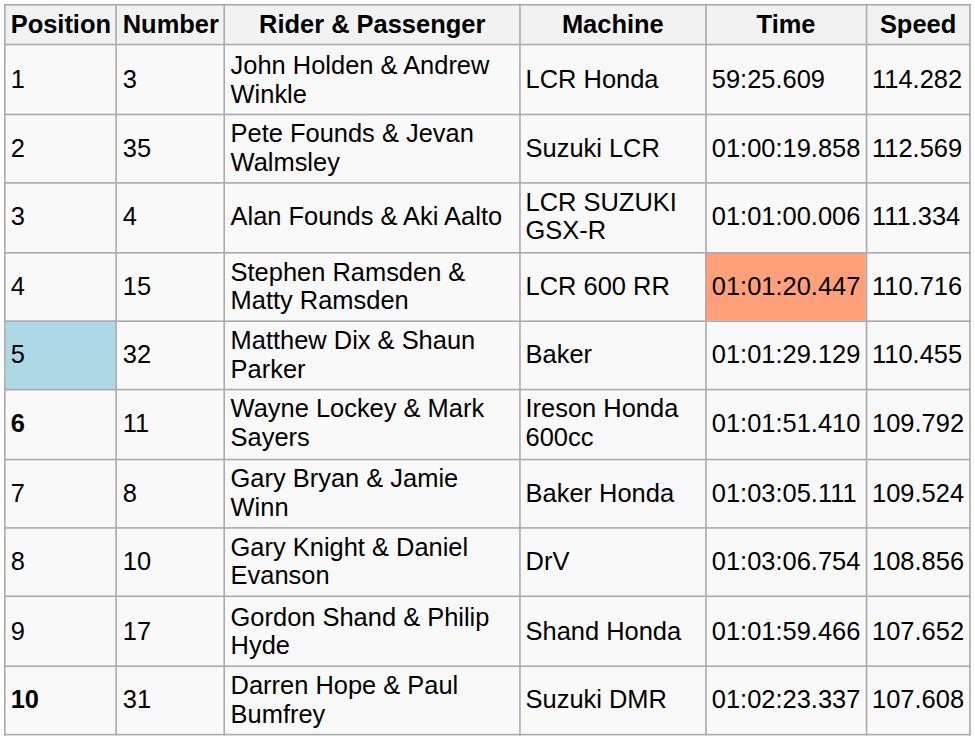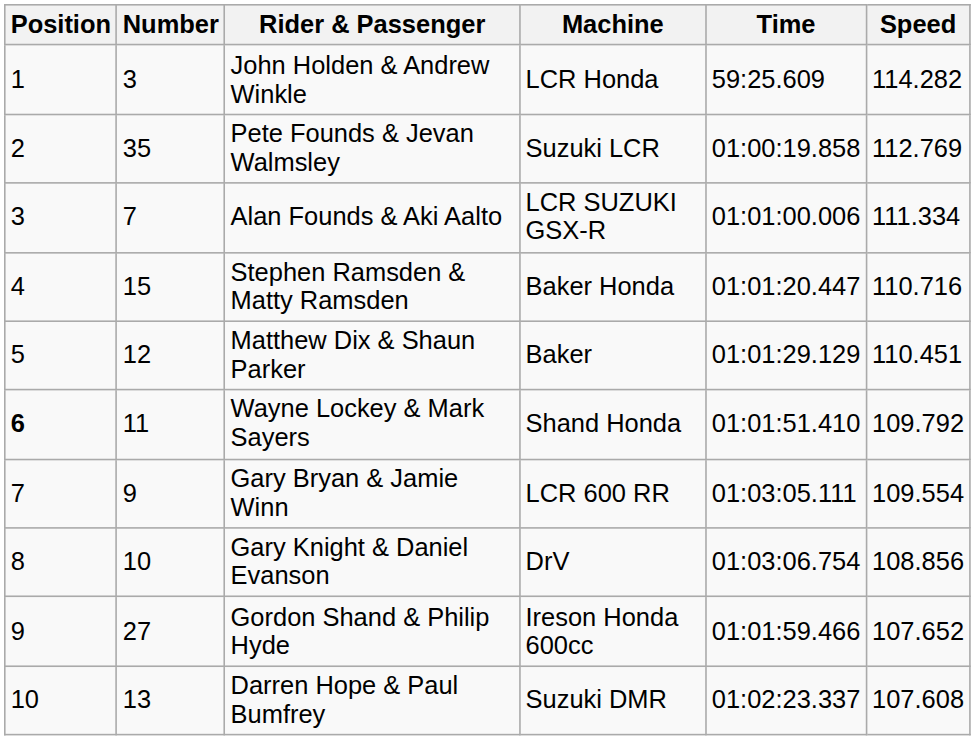Pete Founds & Jevan Walmsley | Speed: 112.569 -> 112.769
Alan Founds & Aki Aalto | Number: 4 -> 7
Stephen Ramsden & Matty Ramsden | Machine: LCR 600 RR -> Baker Honda
Stephen Ramsden & Matty Ramsden | Time: lightsalmon background -> no background
Matthew Dix & Shaun Parker | Position: lightblue background -> no background
Matthew Dix & Shaun Parker | Number: 32 -> 12
Matthew Dix & Shaun Parker | Speed: 110.455 -> 110.451
Wayne Lockey & Mark Sayers | Machine: Ireson Honda 600cc -> Shand Honda
Gary Bryan & Jamie Winn | Number: 8 -> 9
Gary Bryan & Jamie Winn | Machine: Baker Honda -> LCR 600 RR
Gary Bryan & Jamie Winn | Speed: 109.524 -> 109.554
Gordon Shand & Philip Hyde | Number: 17 -> 27
Gordon Shand & Philip Hyde | Machine: Shand Honda -> Ireson Honda 600cc
Darren Hope & Paul Bumfrey | Position: bold -> normal
Darren Hope & Paul Bumfrey | Number: 31 -> 13
